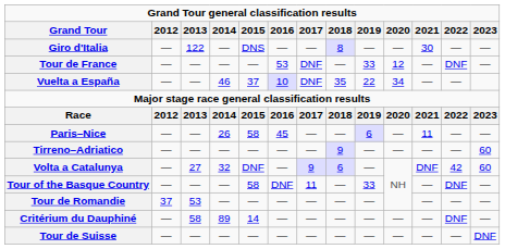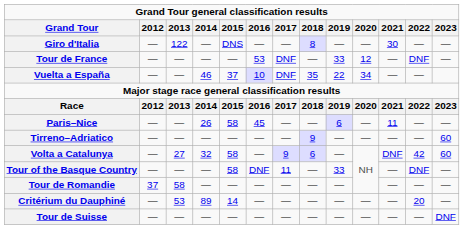Volta a Catalunya | 2015: DNF -> 58
Tour de Romandie | 2013: 53 -> 58
Critérium du Dauphiné | 2013: 58 -> 53
Critérium du Dauphiné | 2022: DNF -> 20
